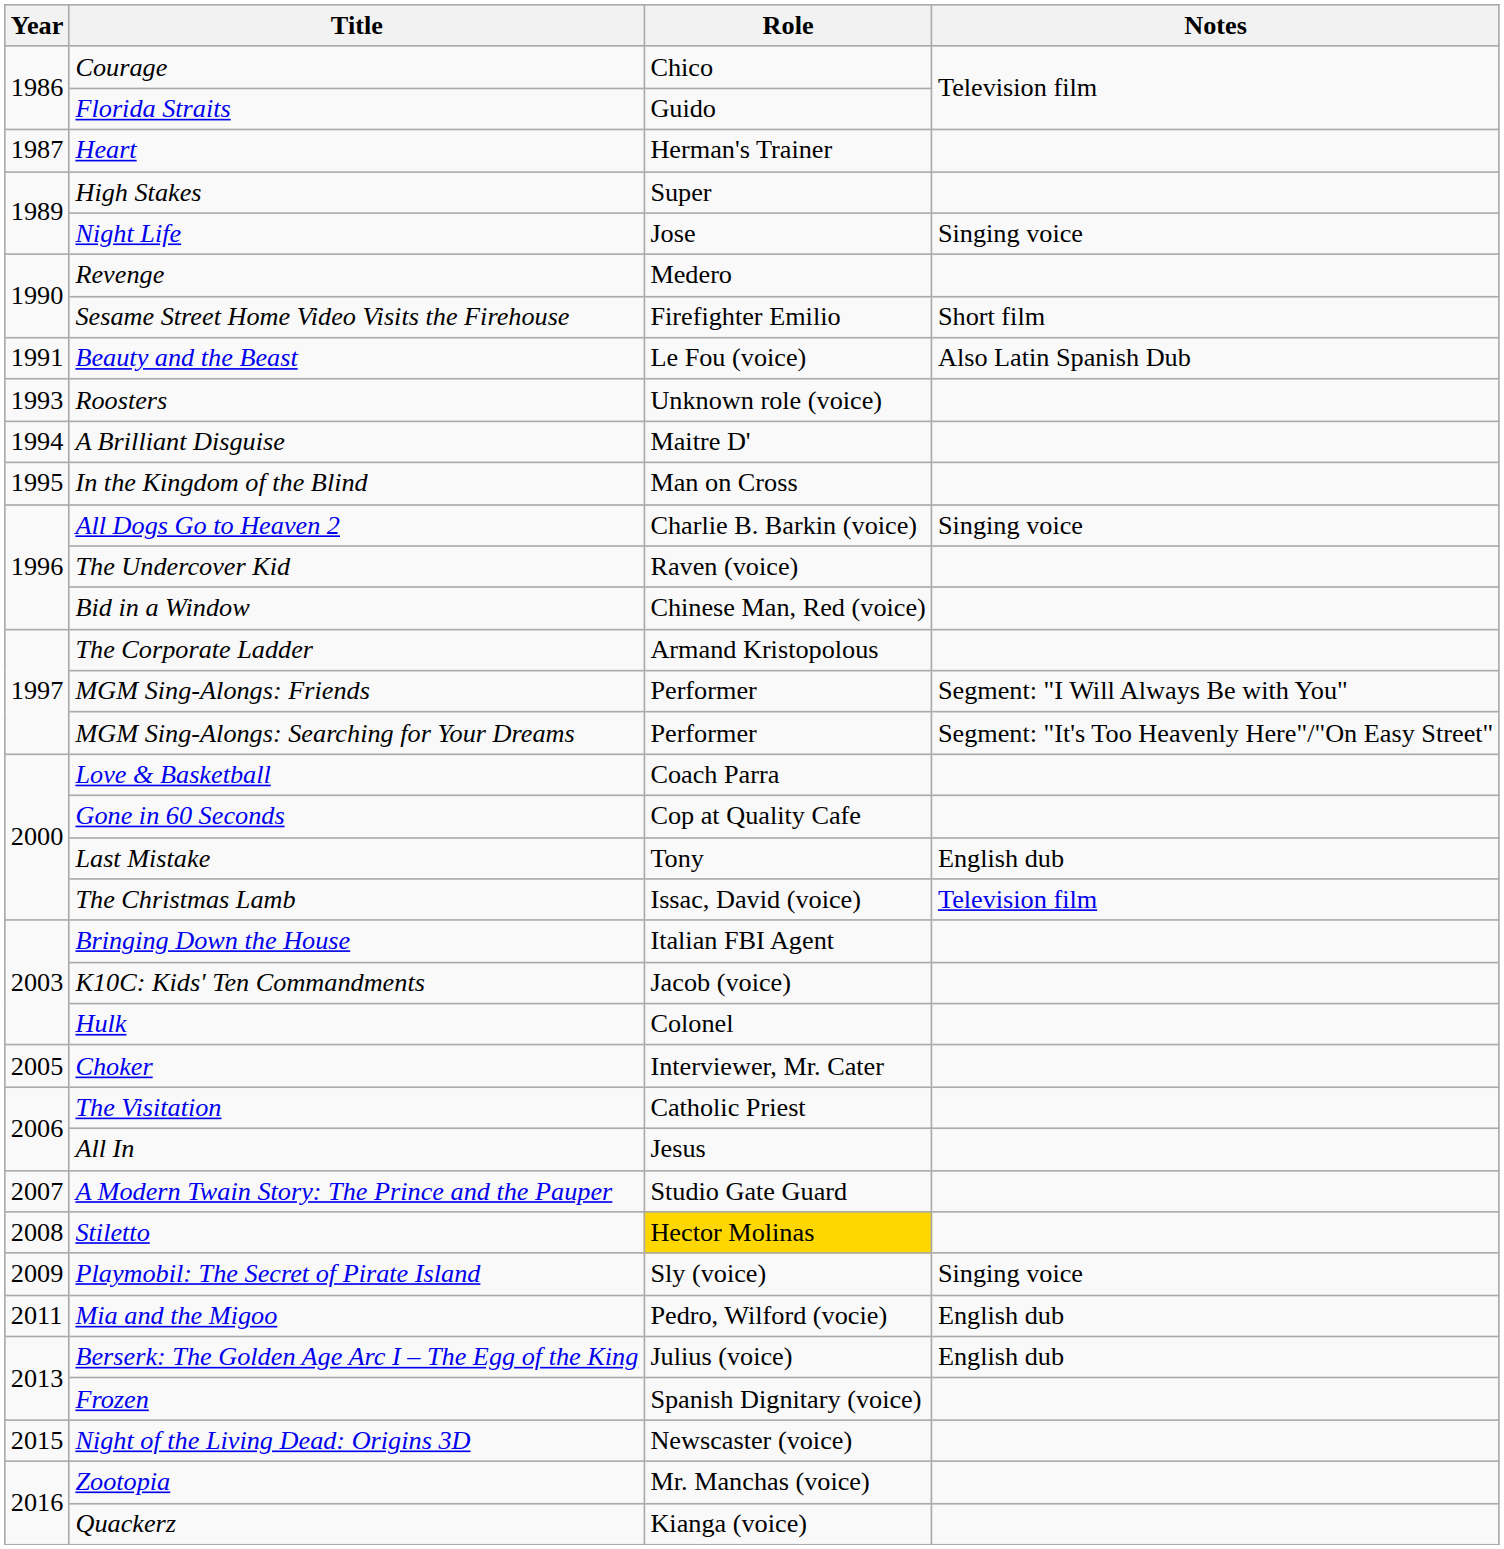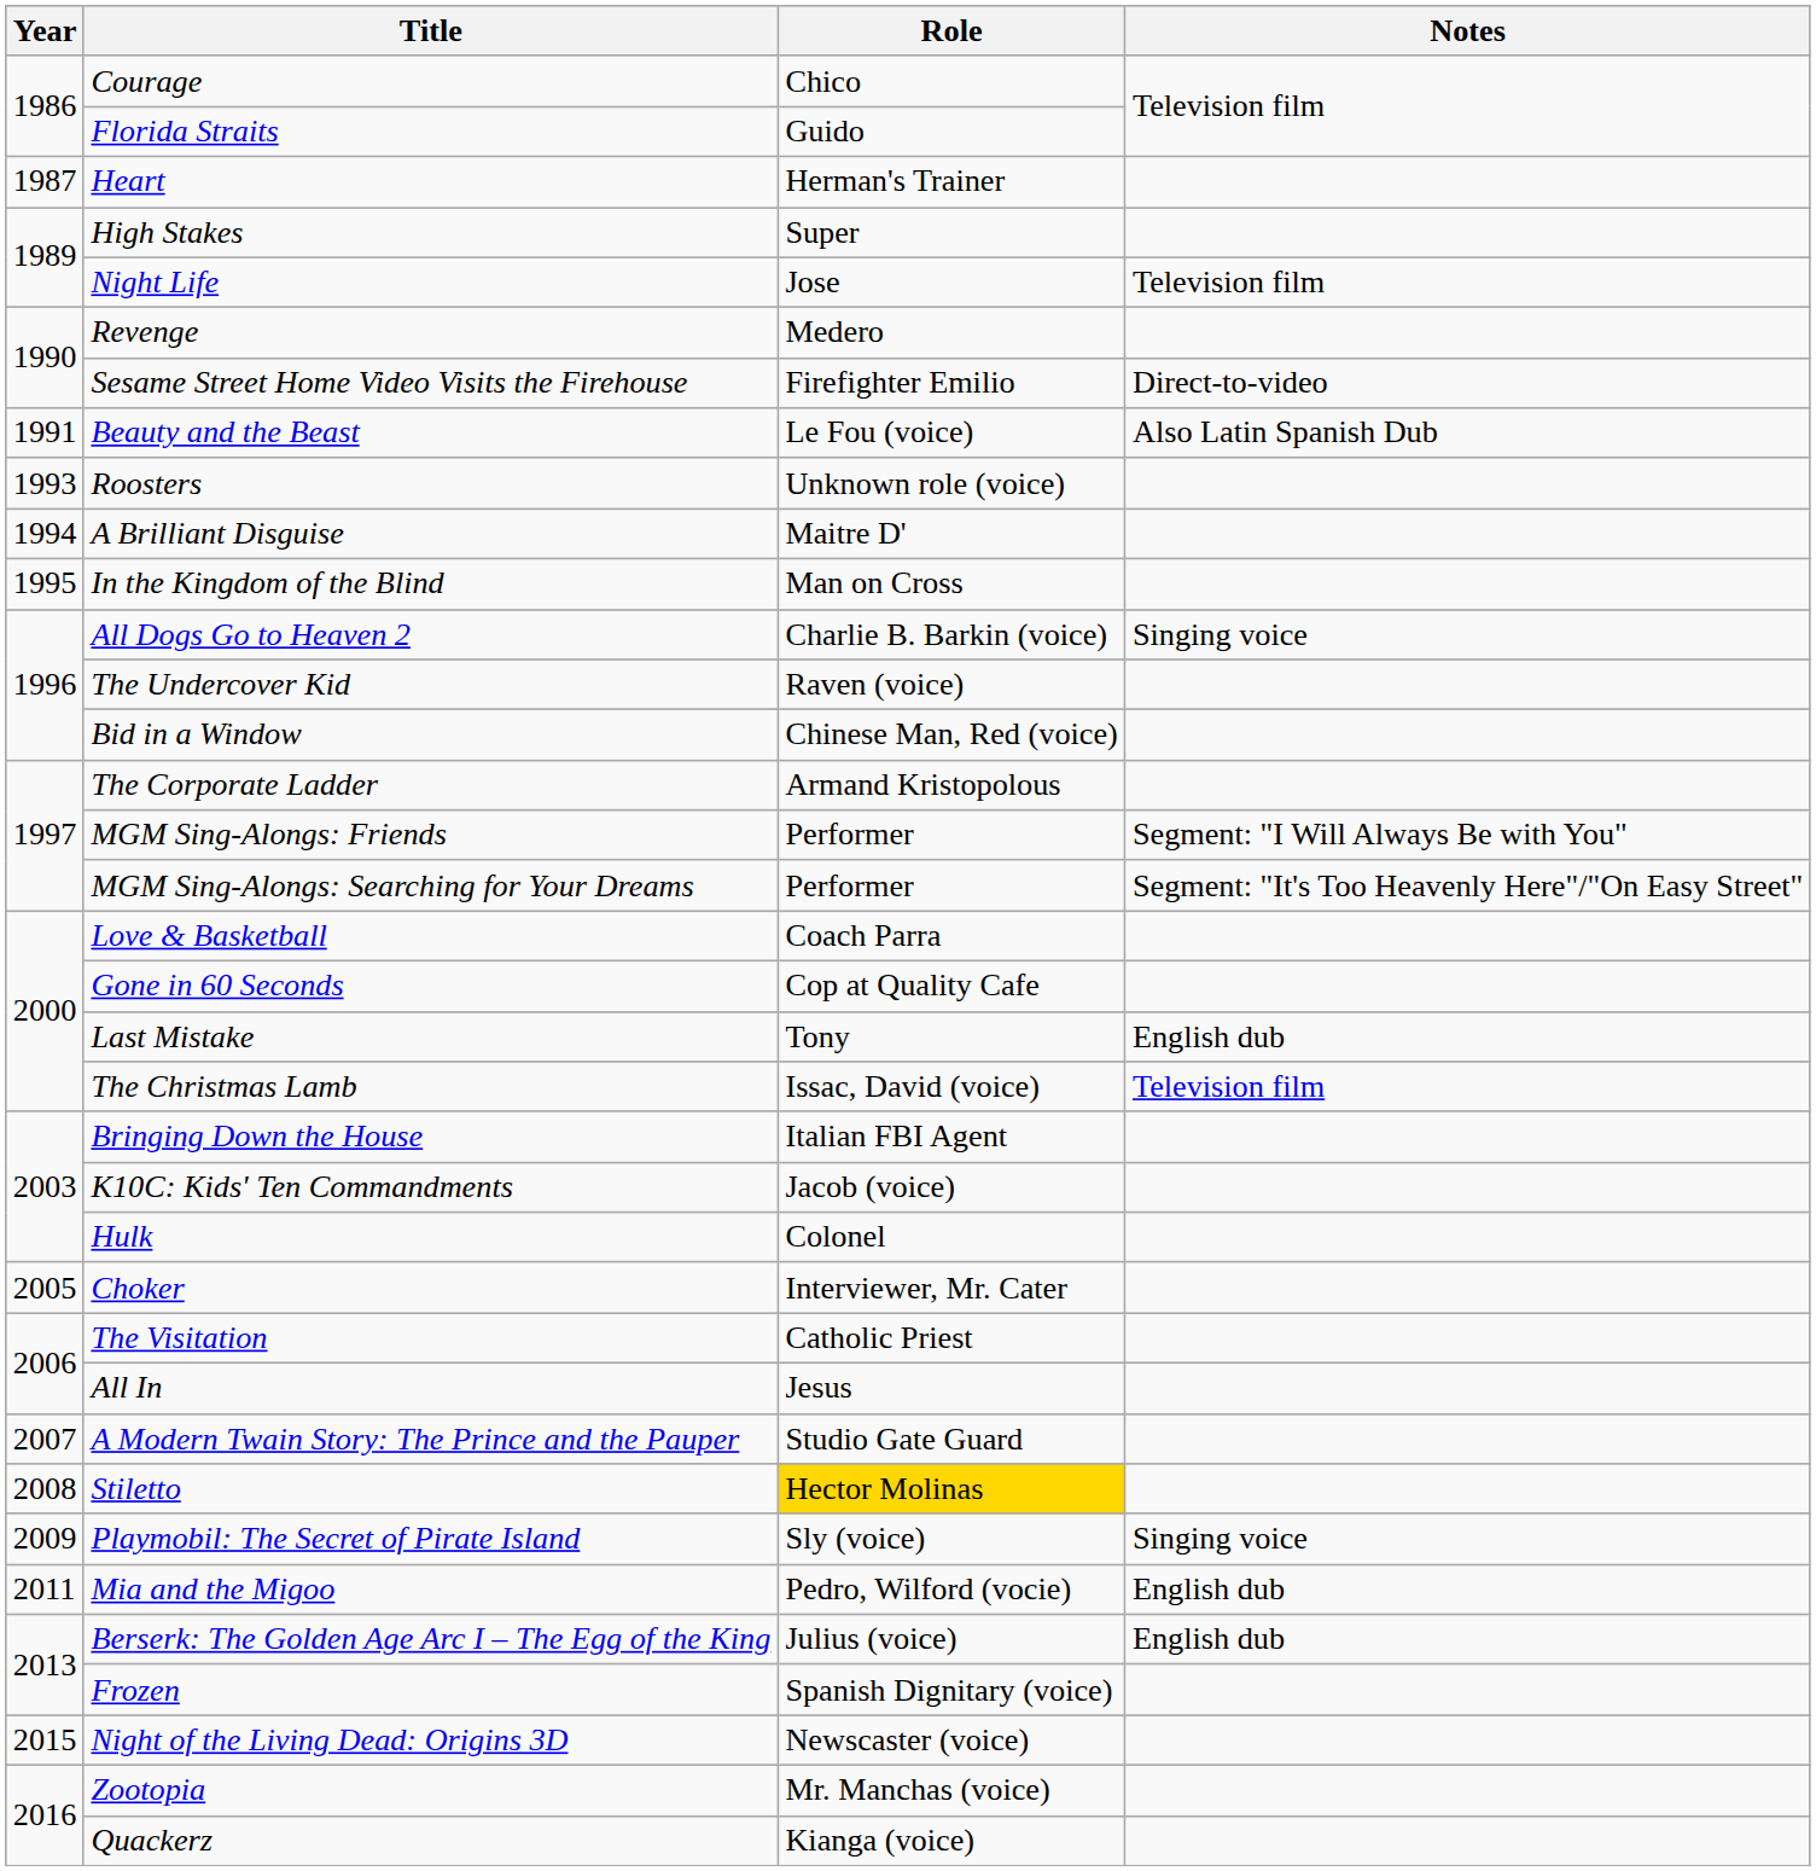Night Life | Notes: Singing voice -> Television film
Sesame Street Home Video Visits the Firehouse | Notes: Short film -> Direct-to-video
